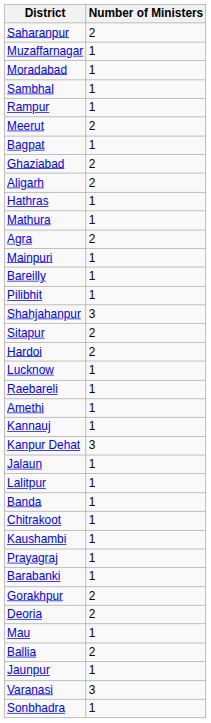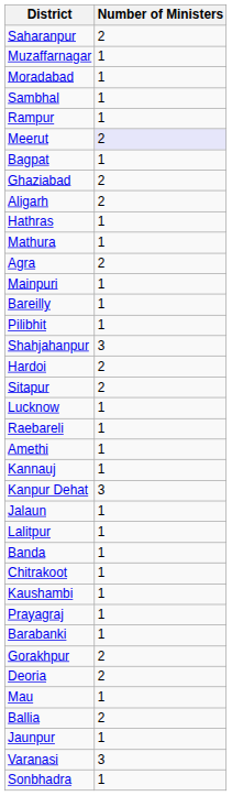Meerut | Number of Ministers: no background -> lavender background
rows swapped: Sitapur <-> Hardoi
